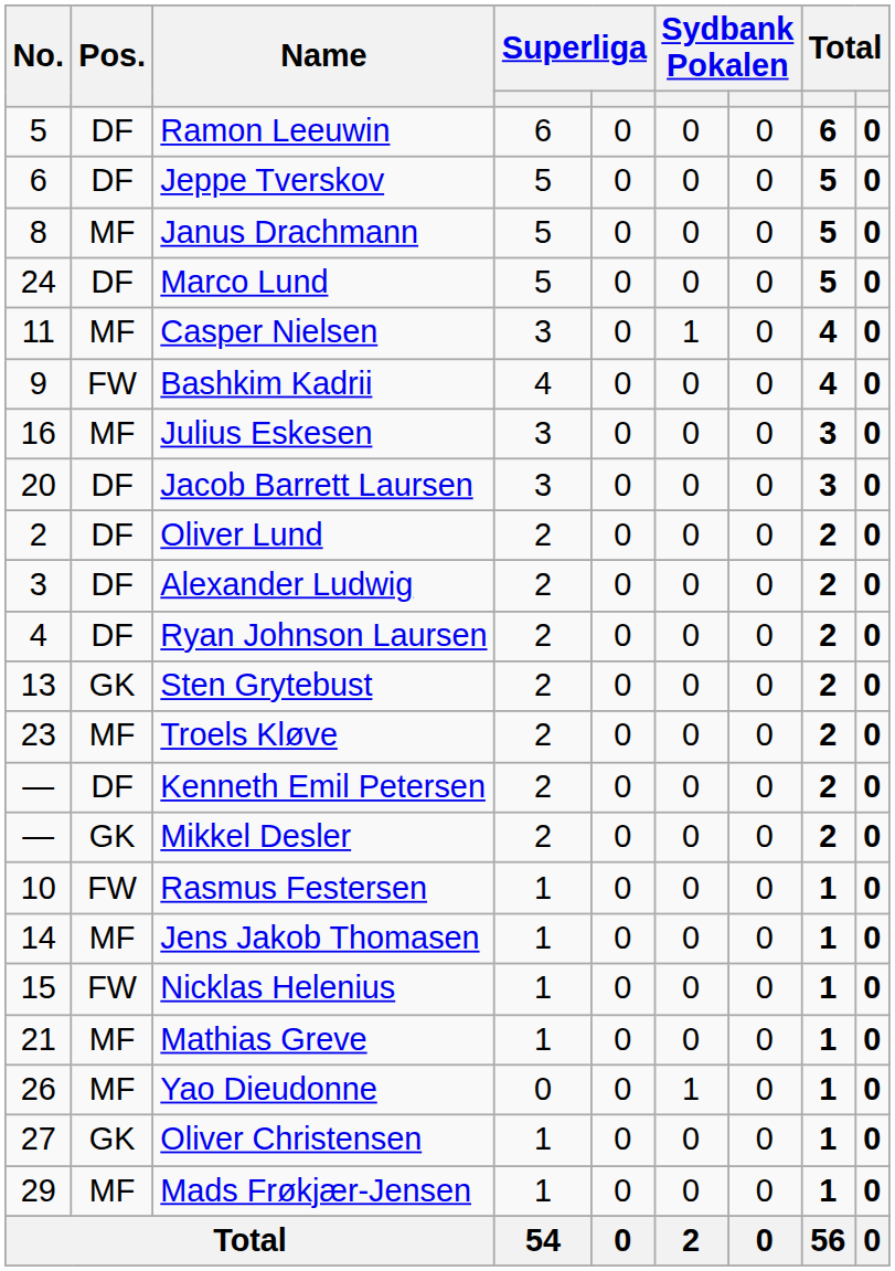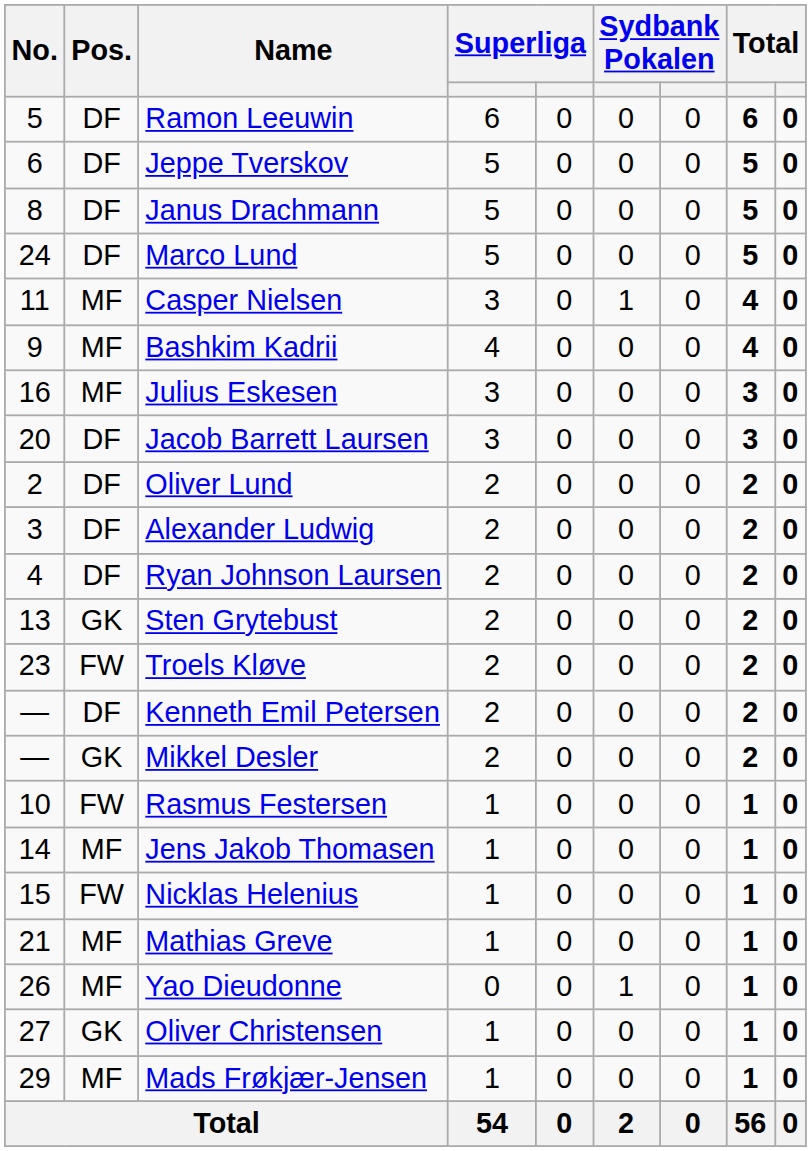Janus Drachmann | Pos.: MF -> DF
Bashkim Kadrii | Pos.: FW -> MF
Troels Kløve | Pos.: MF -> FW
